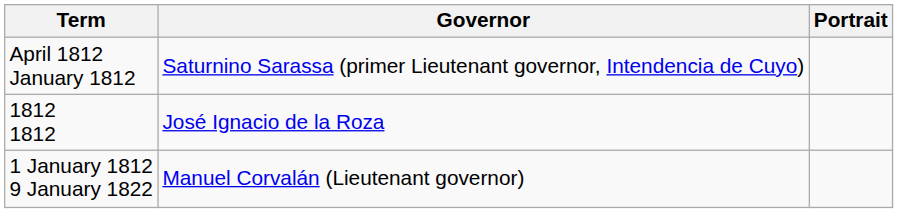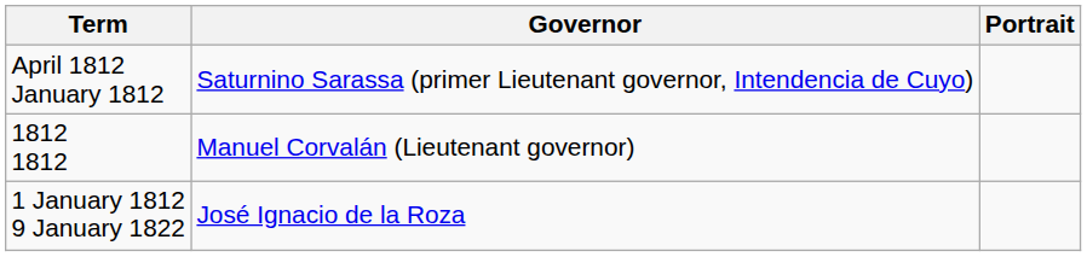1812 1812 | Governor: José Ignacio de la Roza -> Manuel Corvalán (Lieutenant governor)
1 January 1812 9 January 1822 | Governor: Manuel Corvalán (Lieutenant governor) -> José Ignacio de la Roza
